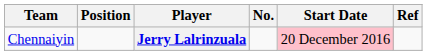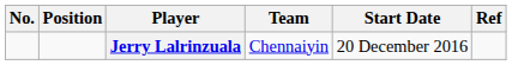columns swapped: No. <-> Team
Jerry Lalrinzuala | Start Date: pink background -> no background
